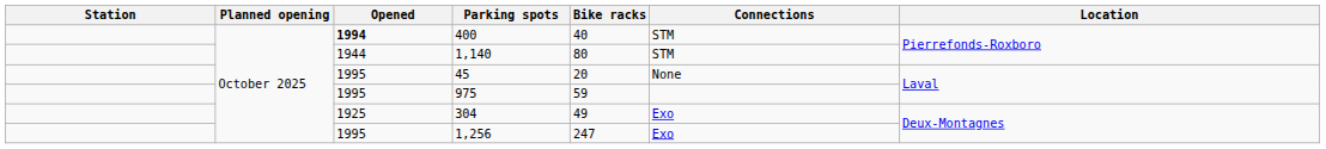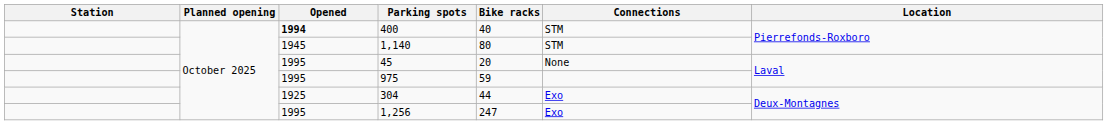1,140 | Opened: 1944 -> 1945
304 | Bike racks: 49 -> 44
